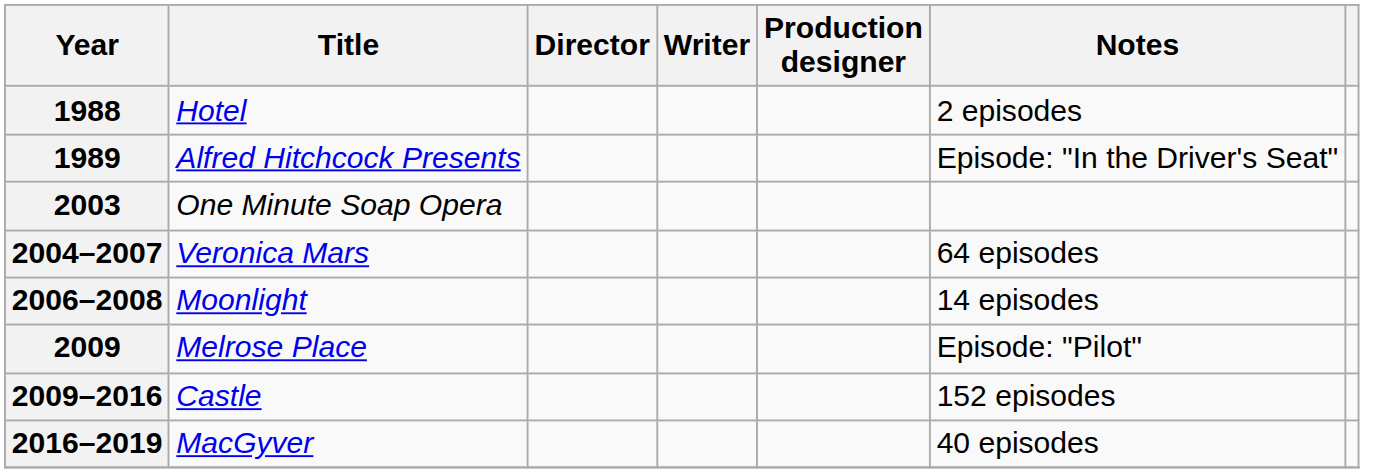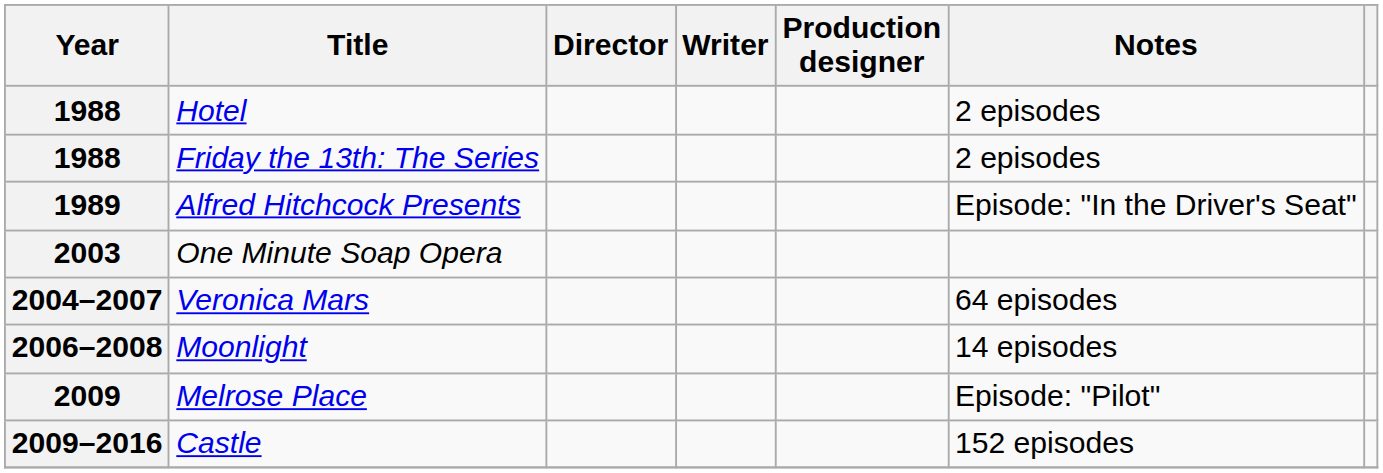+ row: 1988 | Friday the 13th: The Series | 2 episodes
- row: 2016–2019 | MacGyver | 40 episodes
